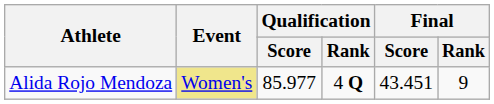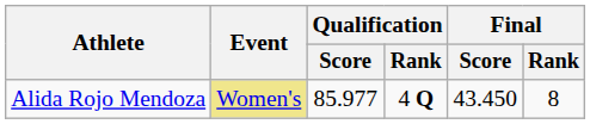Alida Rojo Mendoza | Final / Score: 43.451 -> 43.450
Alida Rojo Mendoza | Final / Rank: 9 -> 8
